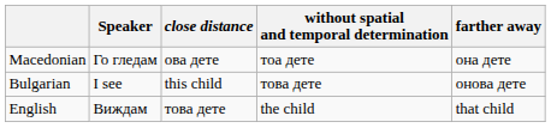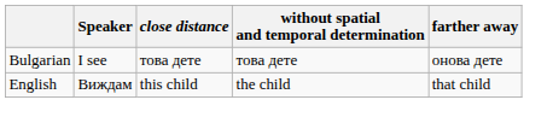- row: Macedonian | Го гледам | ова дете | тоа дете | она дете
Bulgarian | close distance: this child -> това дете
English | close distance: това дете -> this child
